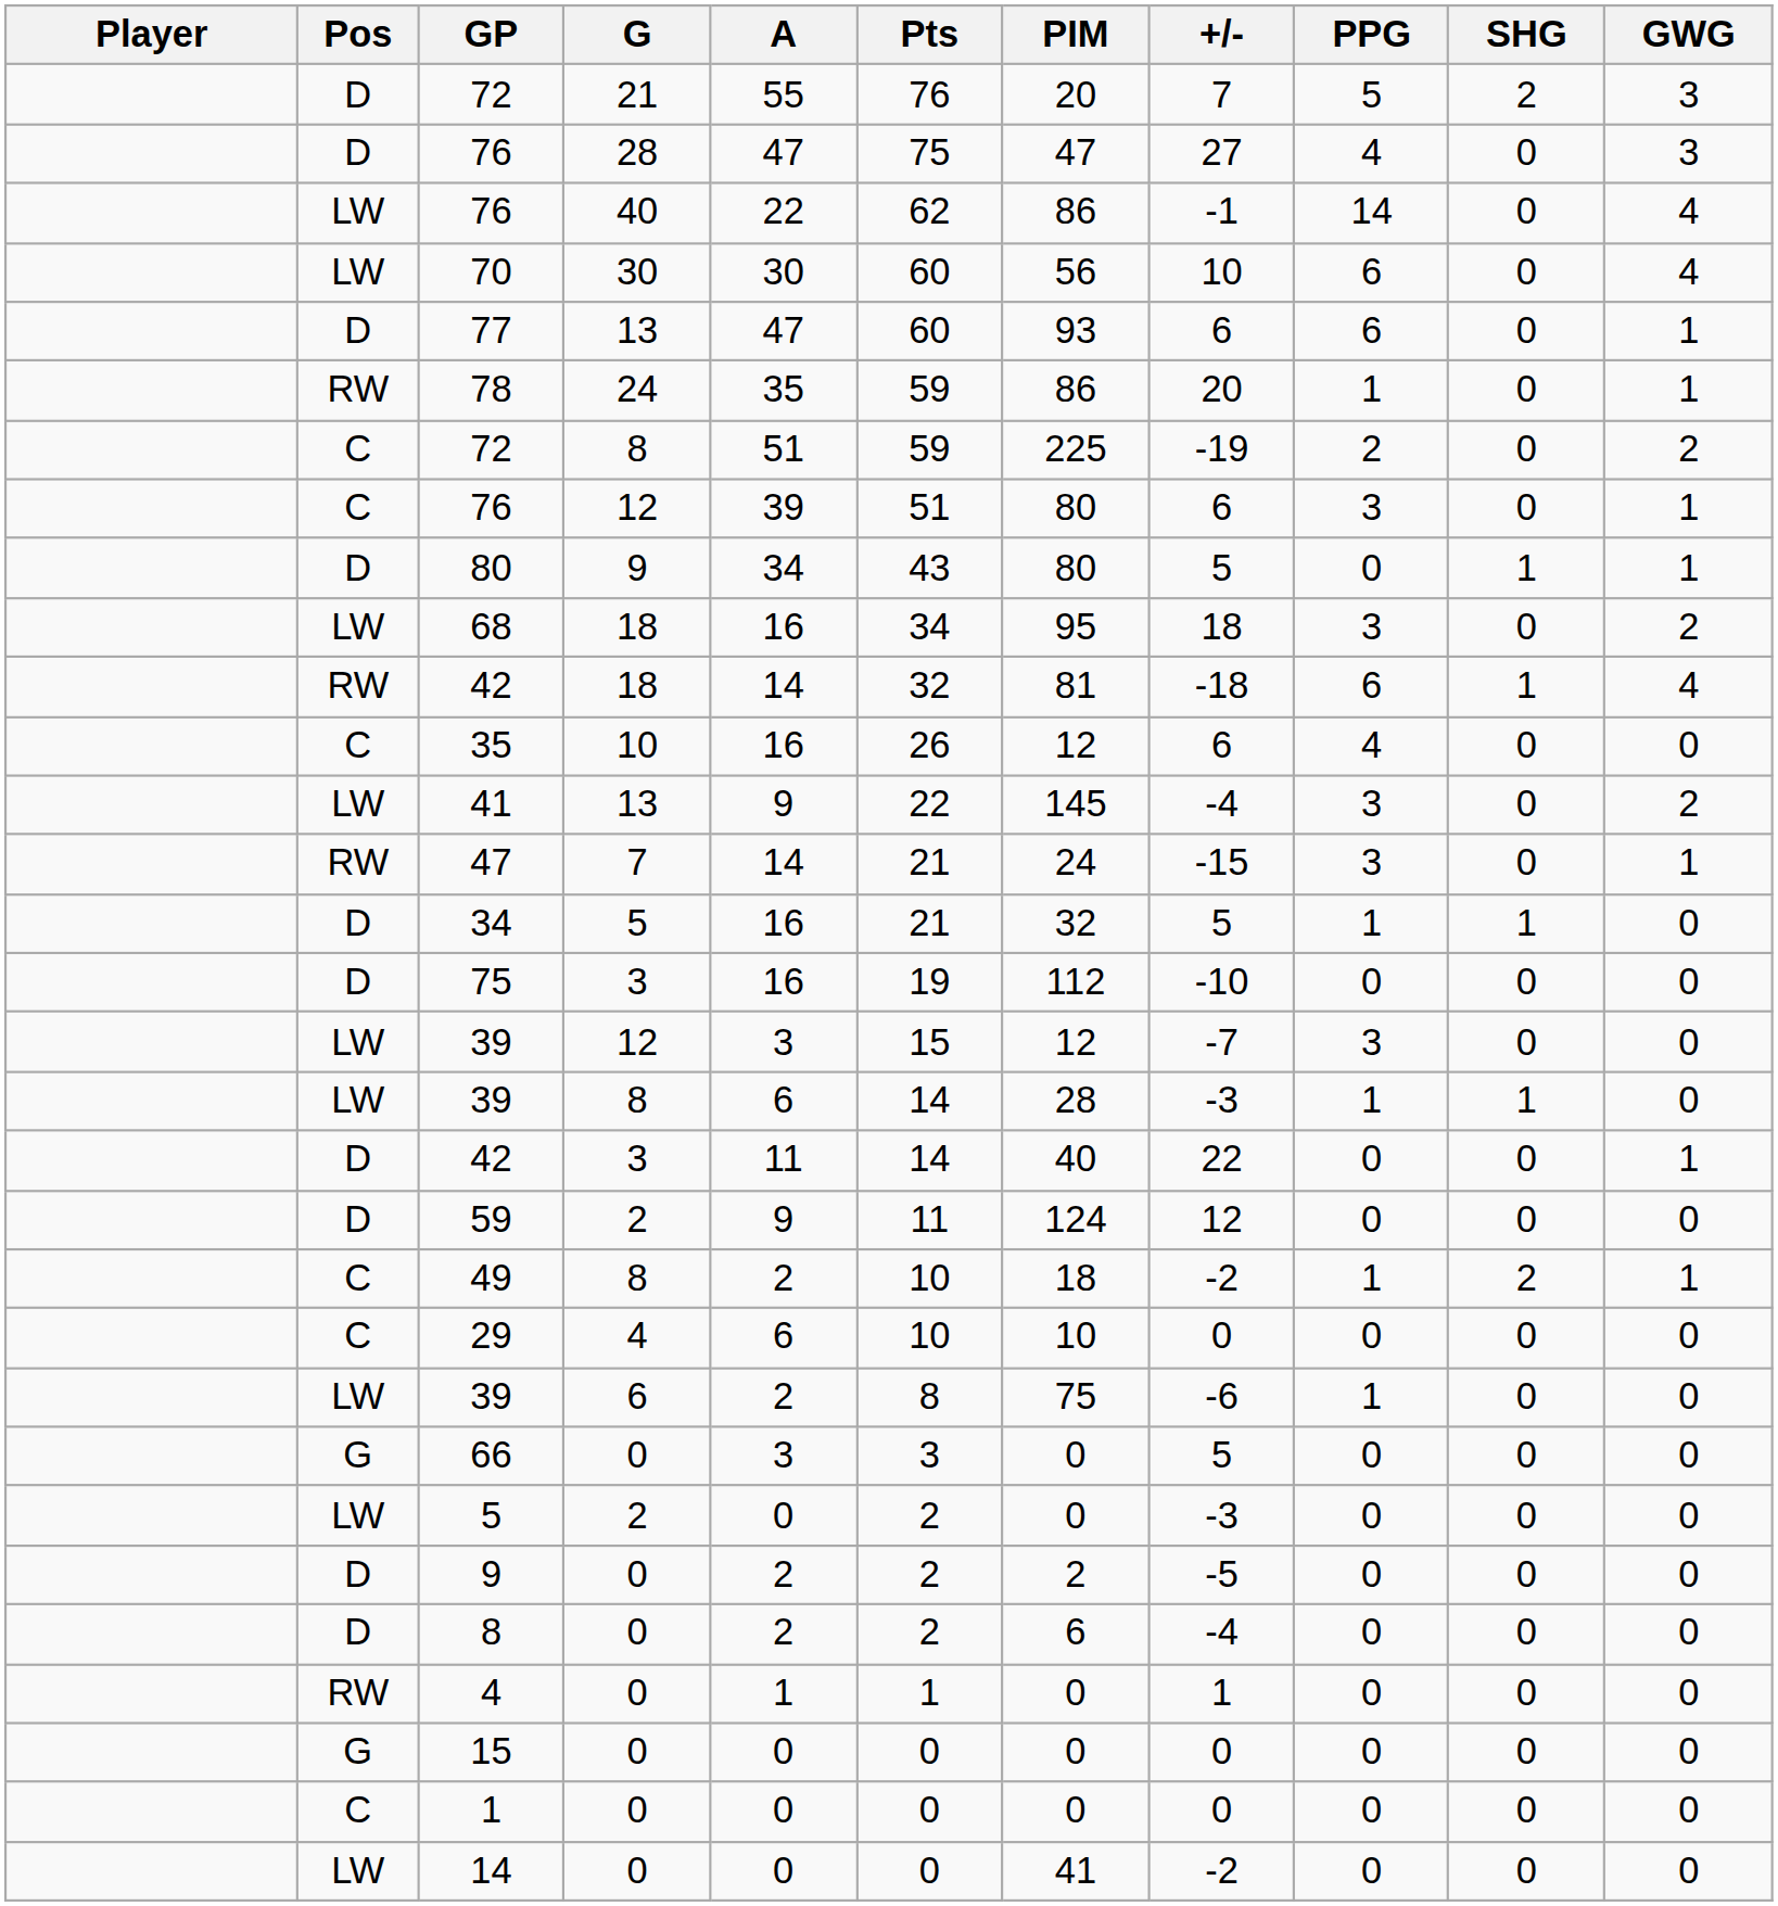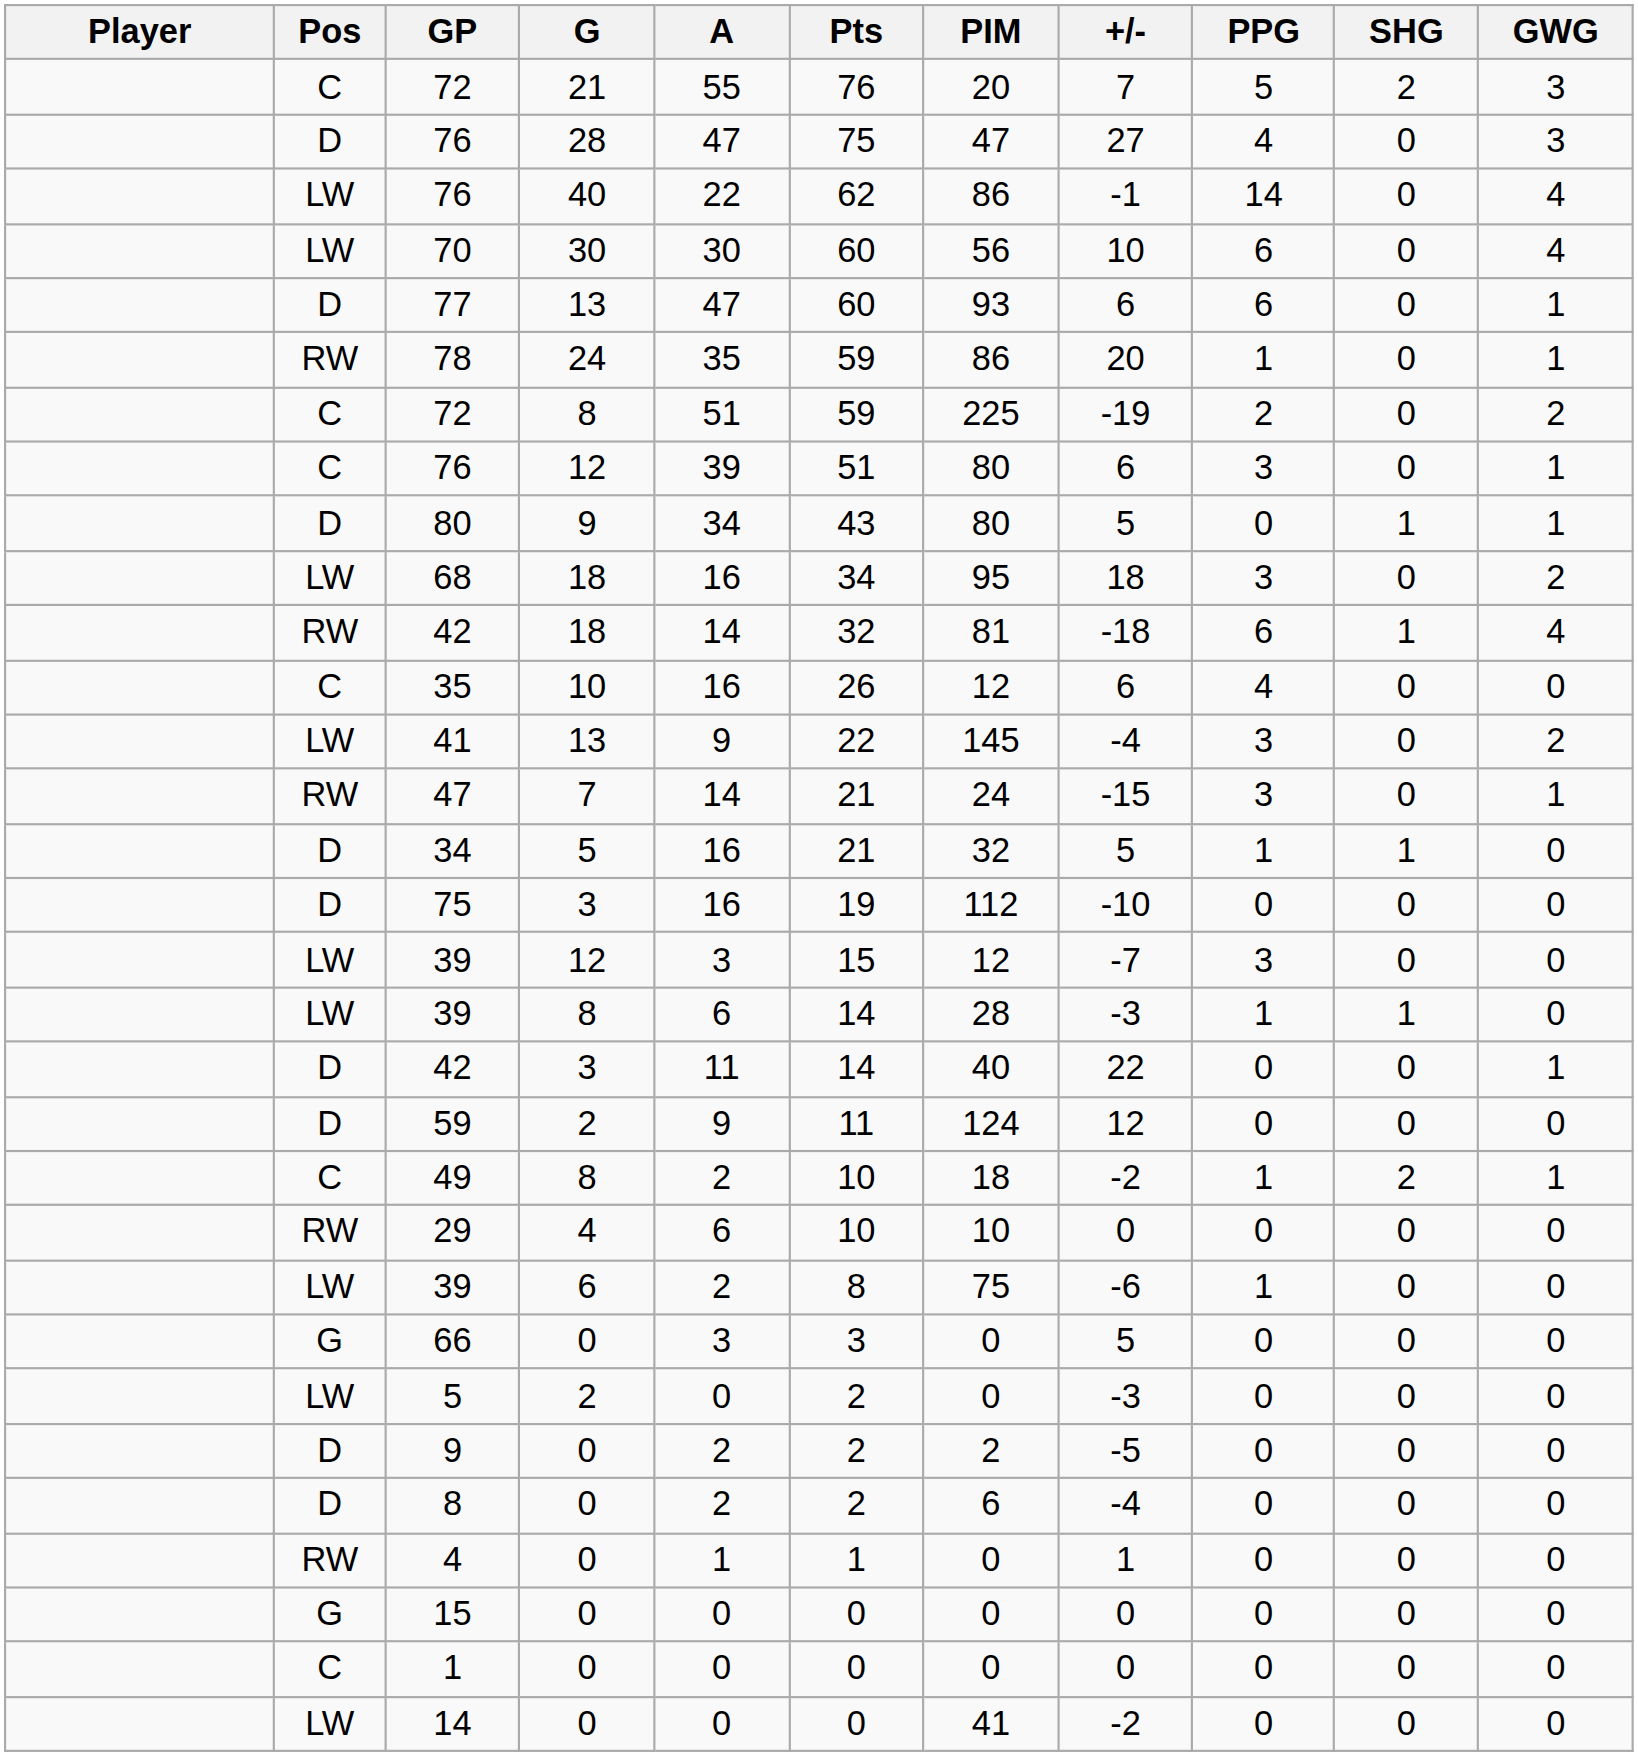72 / 21 | Pos: D -> C
29 | Pos: C -> RW
